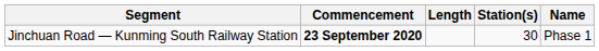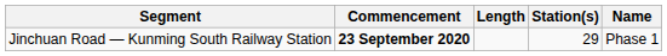Jinchuan Road — Kunming South Railway Station | Station(s): 30 -> 29
